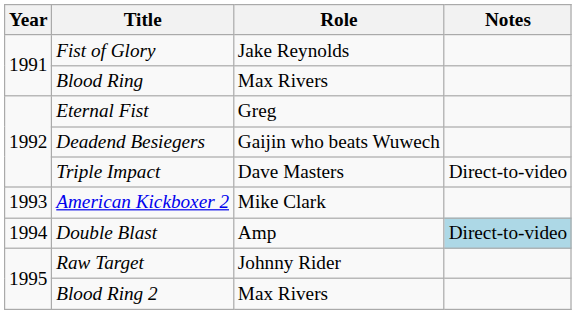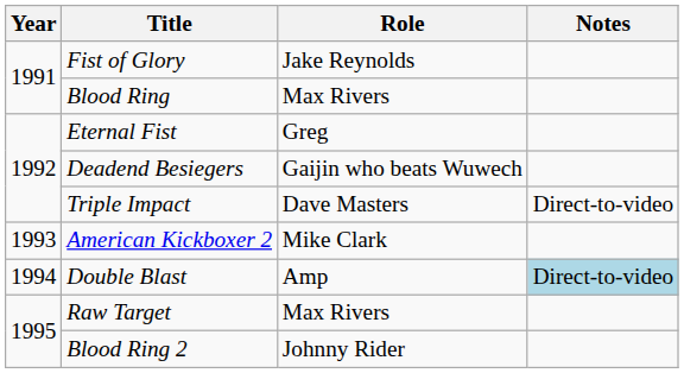Raw Target | Role: Johnny Rider -> Max Rivers
Blood Ring 2 | Role: Max Rivers -> Johnny Rider
